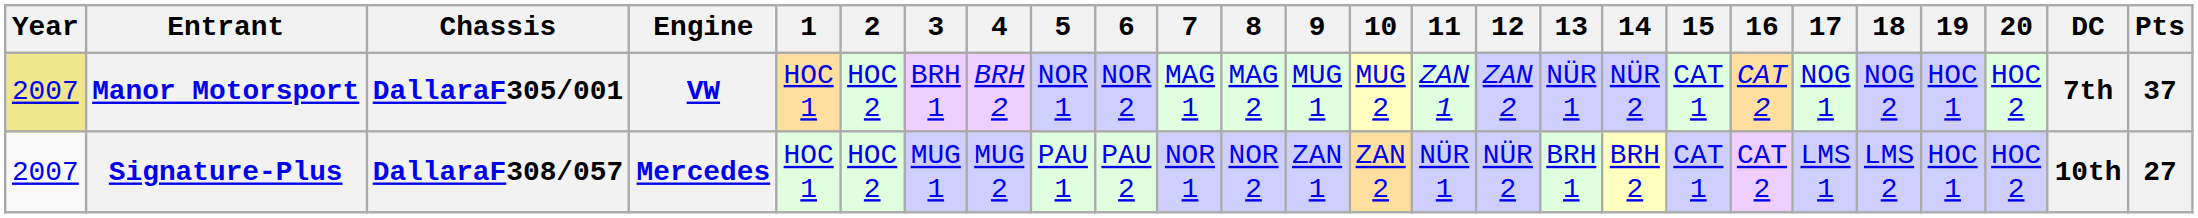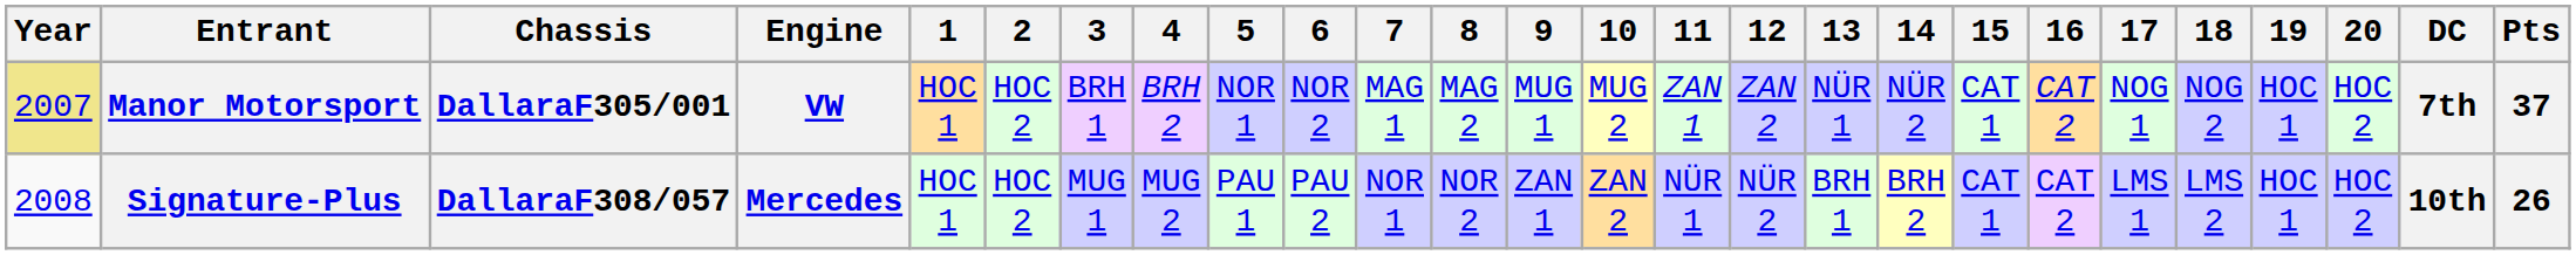Signature-Plus | Year: 2007 -> 2008
Signature-Plus | Pts: 27 -> 26
